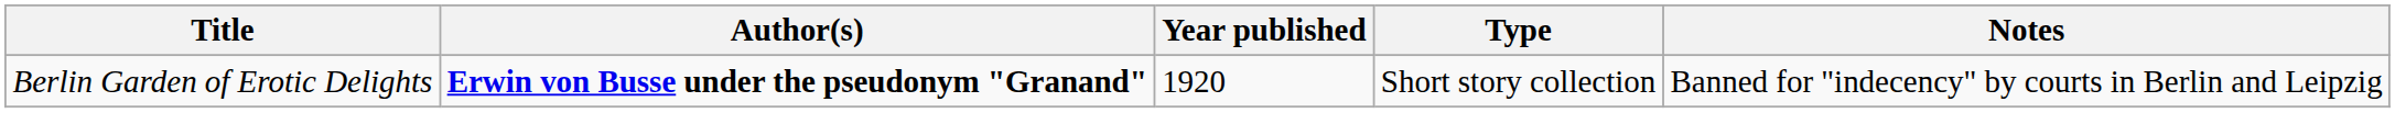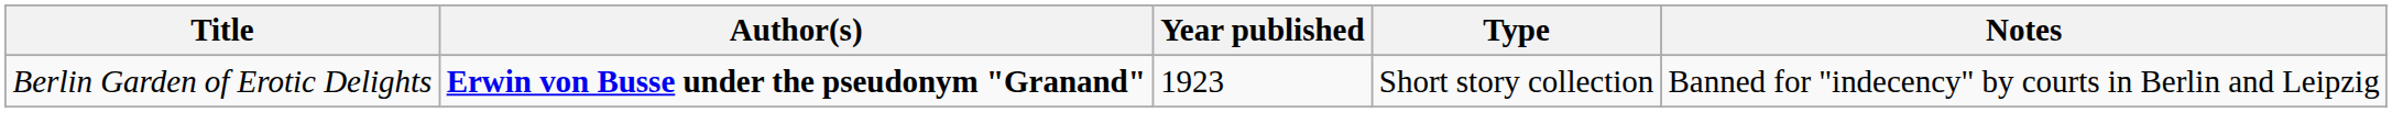Berlin Garden of Erotic Delights | Year published: 1920 -> 1923
